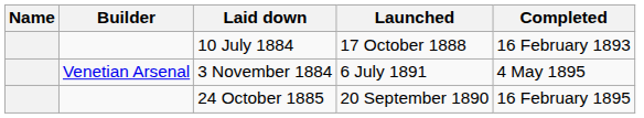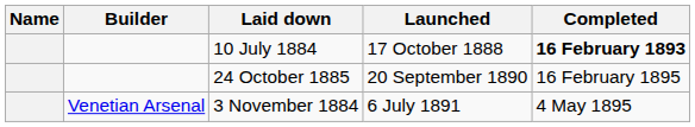10 July 1884 | Completed: normal -> bold
rows swapped: 3 November 1884 <-> 24 October 1885
